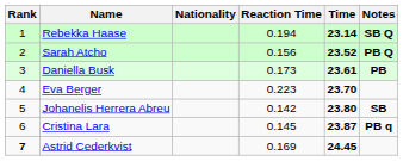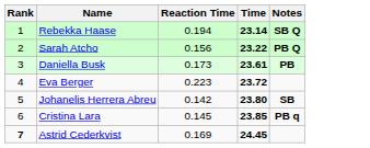- column: Nationality
Sarah Atcho | Time: 23.52 -> 23.22
Eva Berger | Time: 23.70 -> 23.72
Cristina Lara | Time: 23.87 -> 23.85
